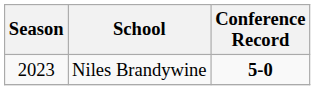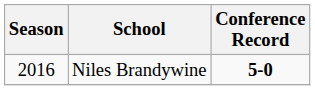Niles Brandywine | Season: 2023 -> 2016
